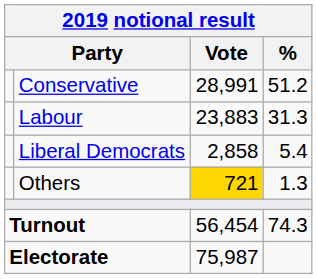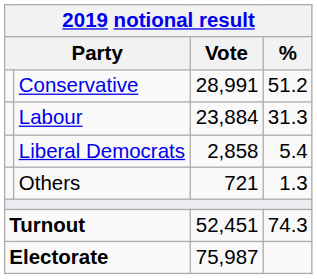Labour | Vote: 23,883 -> 23,884
Others | Vote: gold background -> no background
Turnout | Vote: 56,454 -> 52,451
